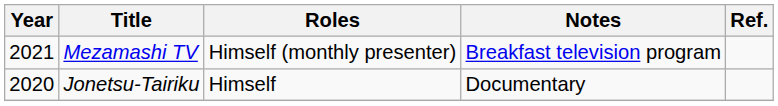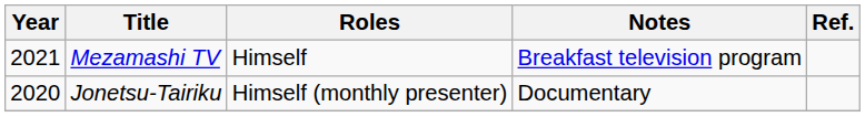Mezamashi TV | Roles: Himself (monthly presenter) -> Himself
Jonetsu-Tairiku | Roles: Himself -> Himself (monthly presenter)
